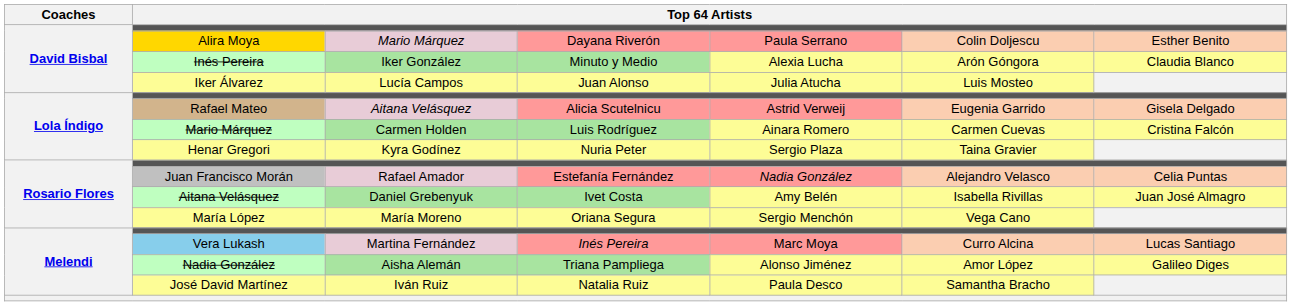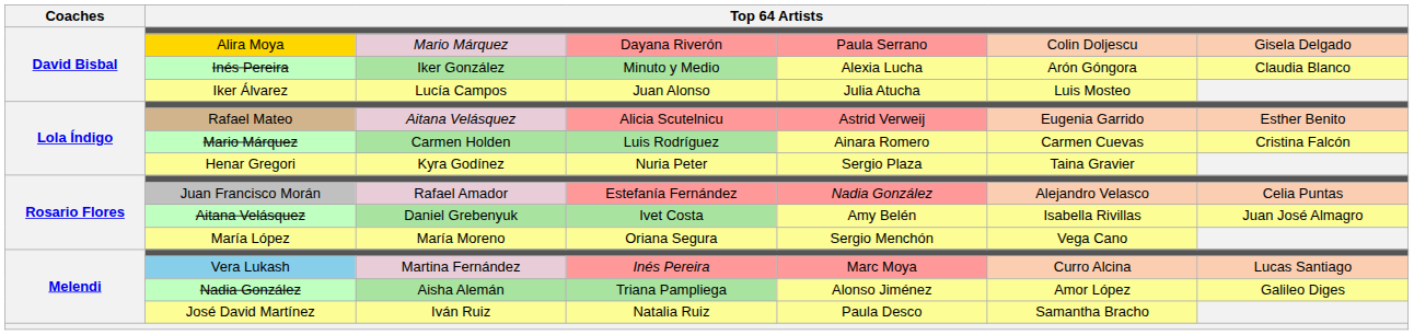Alira Moya | column 7: Esther Benito -> Gisela Delgado
Rafael Mateo | column 7: Gisela Delgado -> Esther Benito
